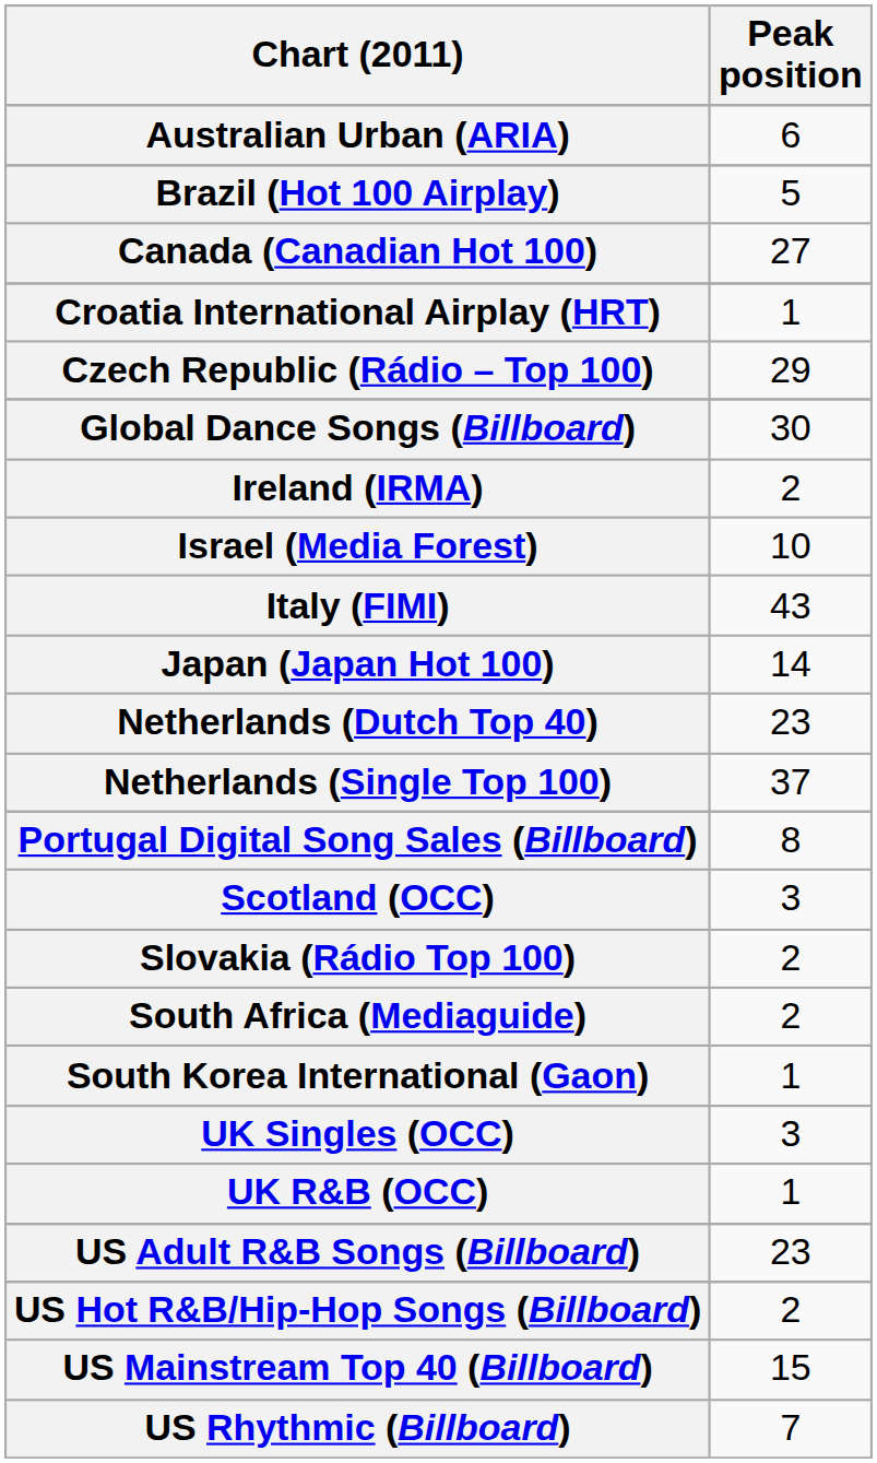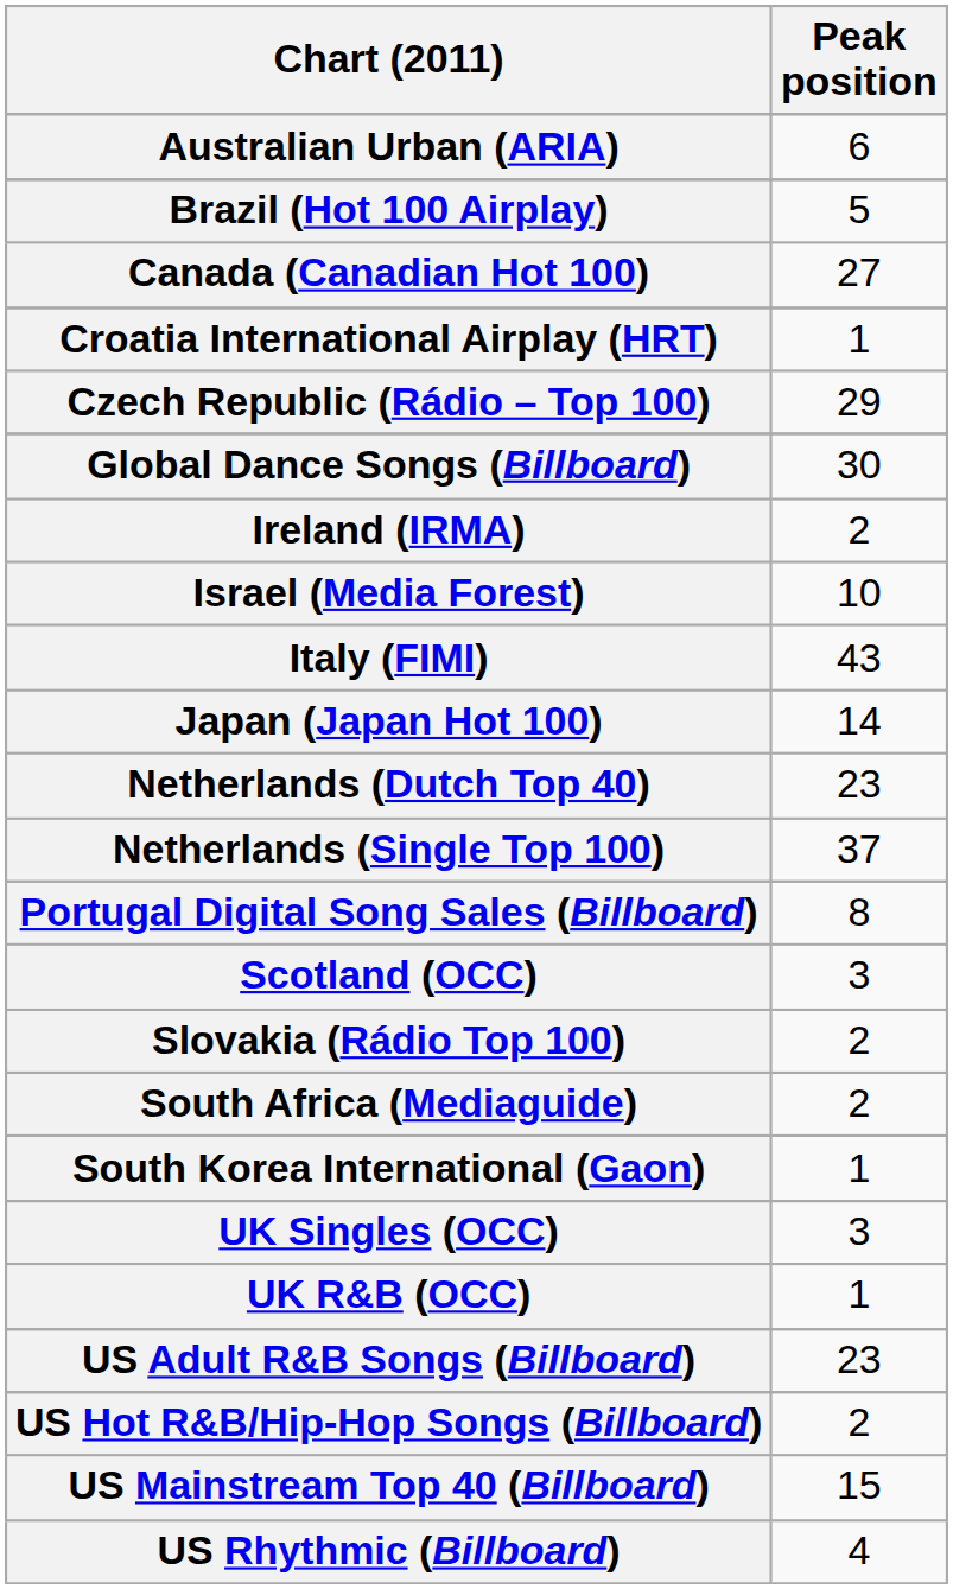US Rhythmic (Billboard) | Peak position: 7 -> 4
